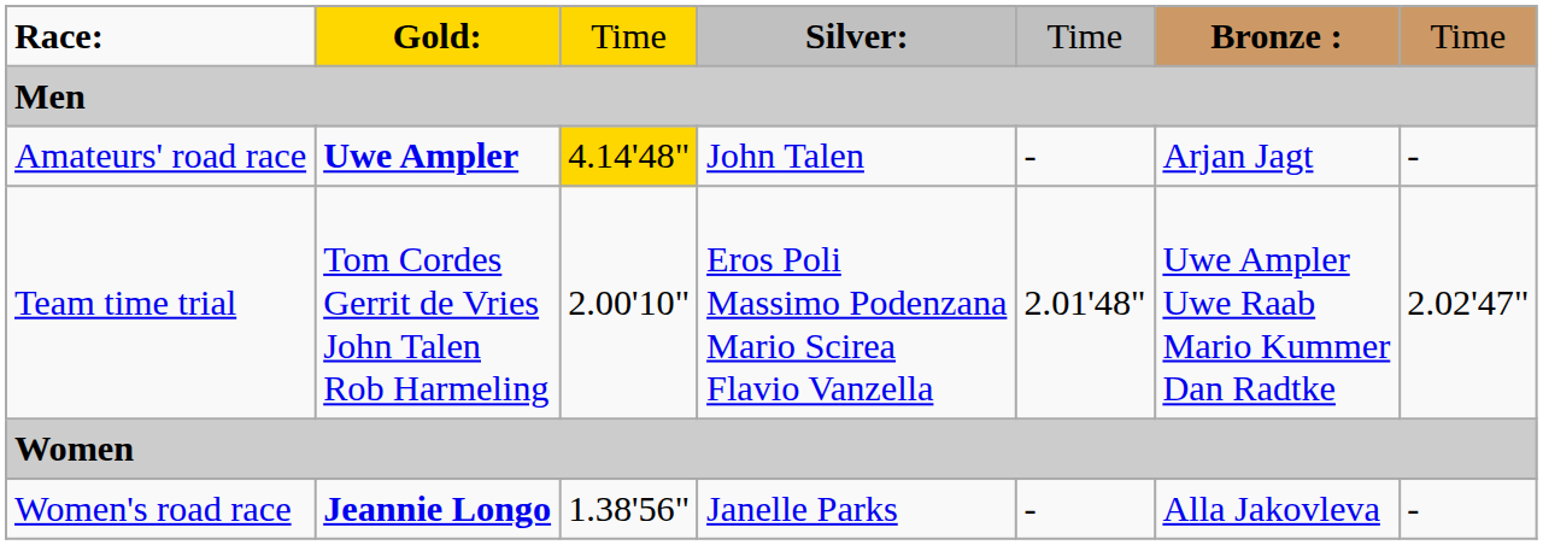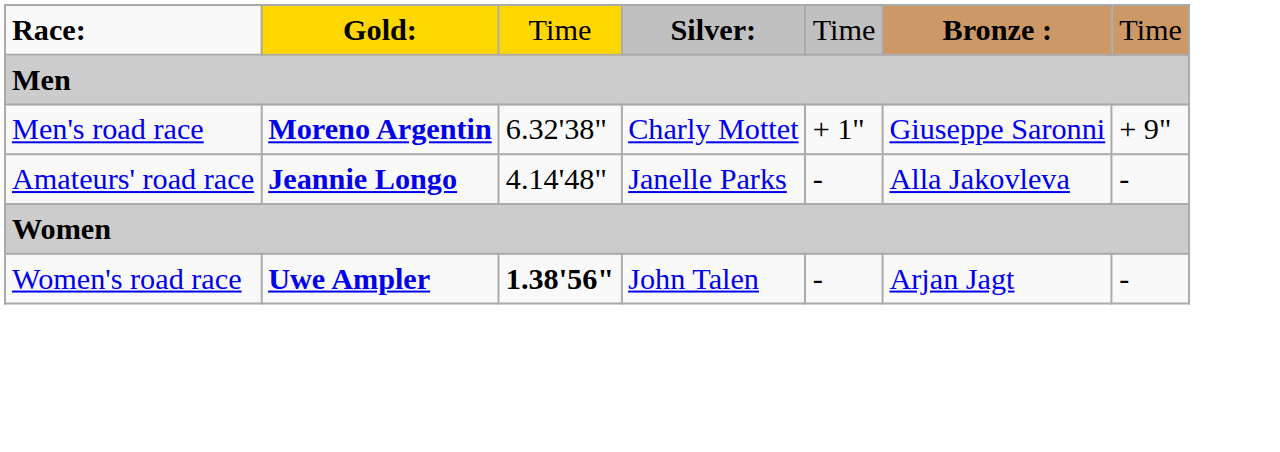+ row: Men's road race | Moreno Argentin | 6.32'38" | Charly Mottet | + 1" | Giuseppe Saronni | + 9"
Amateurs' road race | column 2: Uwe Ampler -> Jeannie Longo
Amateurs' road race | column 3: gold background -> no background
Amateurs' road race | column 4: John Talen -> Janelle Parks
Amateurs' road race | column 6: Arjan Jagt -> Alla Jakovleva
- row: Team time trial | Tom Cordes Gerrit de Vries John Talen Rob Harmeling | 2.00'10" | Eros Poli Massimo Podenzana Mario Scirea Flavio Vanzella | 2.01'48" | Uwe Ampler Uwe Raab Mario Kummer Dan Radtke | 2.02'47"
Women's road race | column 2: Jeannie Longo -> Uwe Ampler
Women's road race | column 3: normal -> bold
Women's road race | column 4: Janelle Parks -> John Talen
Women's road race | column 6: Alla Jakovleva -> Arjan Jagt
